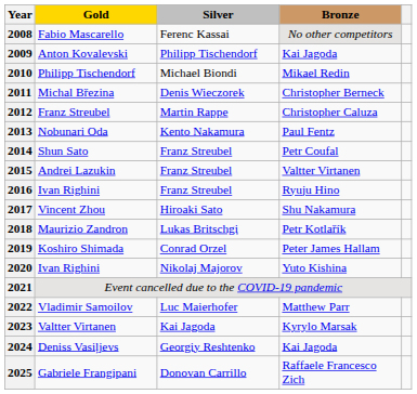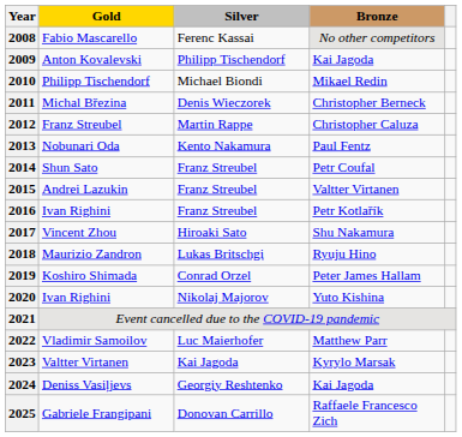2016 | Bronze: Ryuju Hino -> Petr Kotlařík
2018 | Bronze: Petr Kotlařík -> Ryuju Hino
